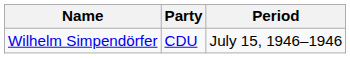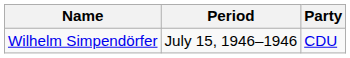columns swapped: Period <-> Party
